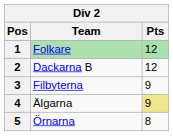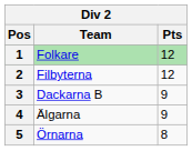2 | Team: Dackarna B -> Filbyterna
3 | Team: Filbyterna -> Dackarna B
4 | Pts: khaki background -> no background
